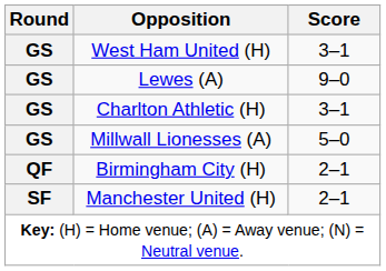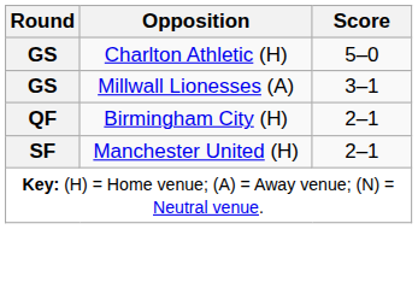- row: GS | West Ham United (H) | 3–1
- row: GS | Lewes (A) | 9–0
Charlton Athletic (H) | Score: 3–1 -> 5–0
Millwall Lionesses (A) | Score: 5–0 -> 3–1
